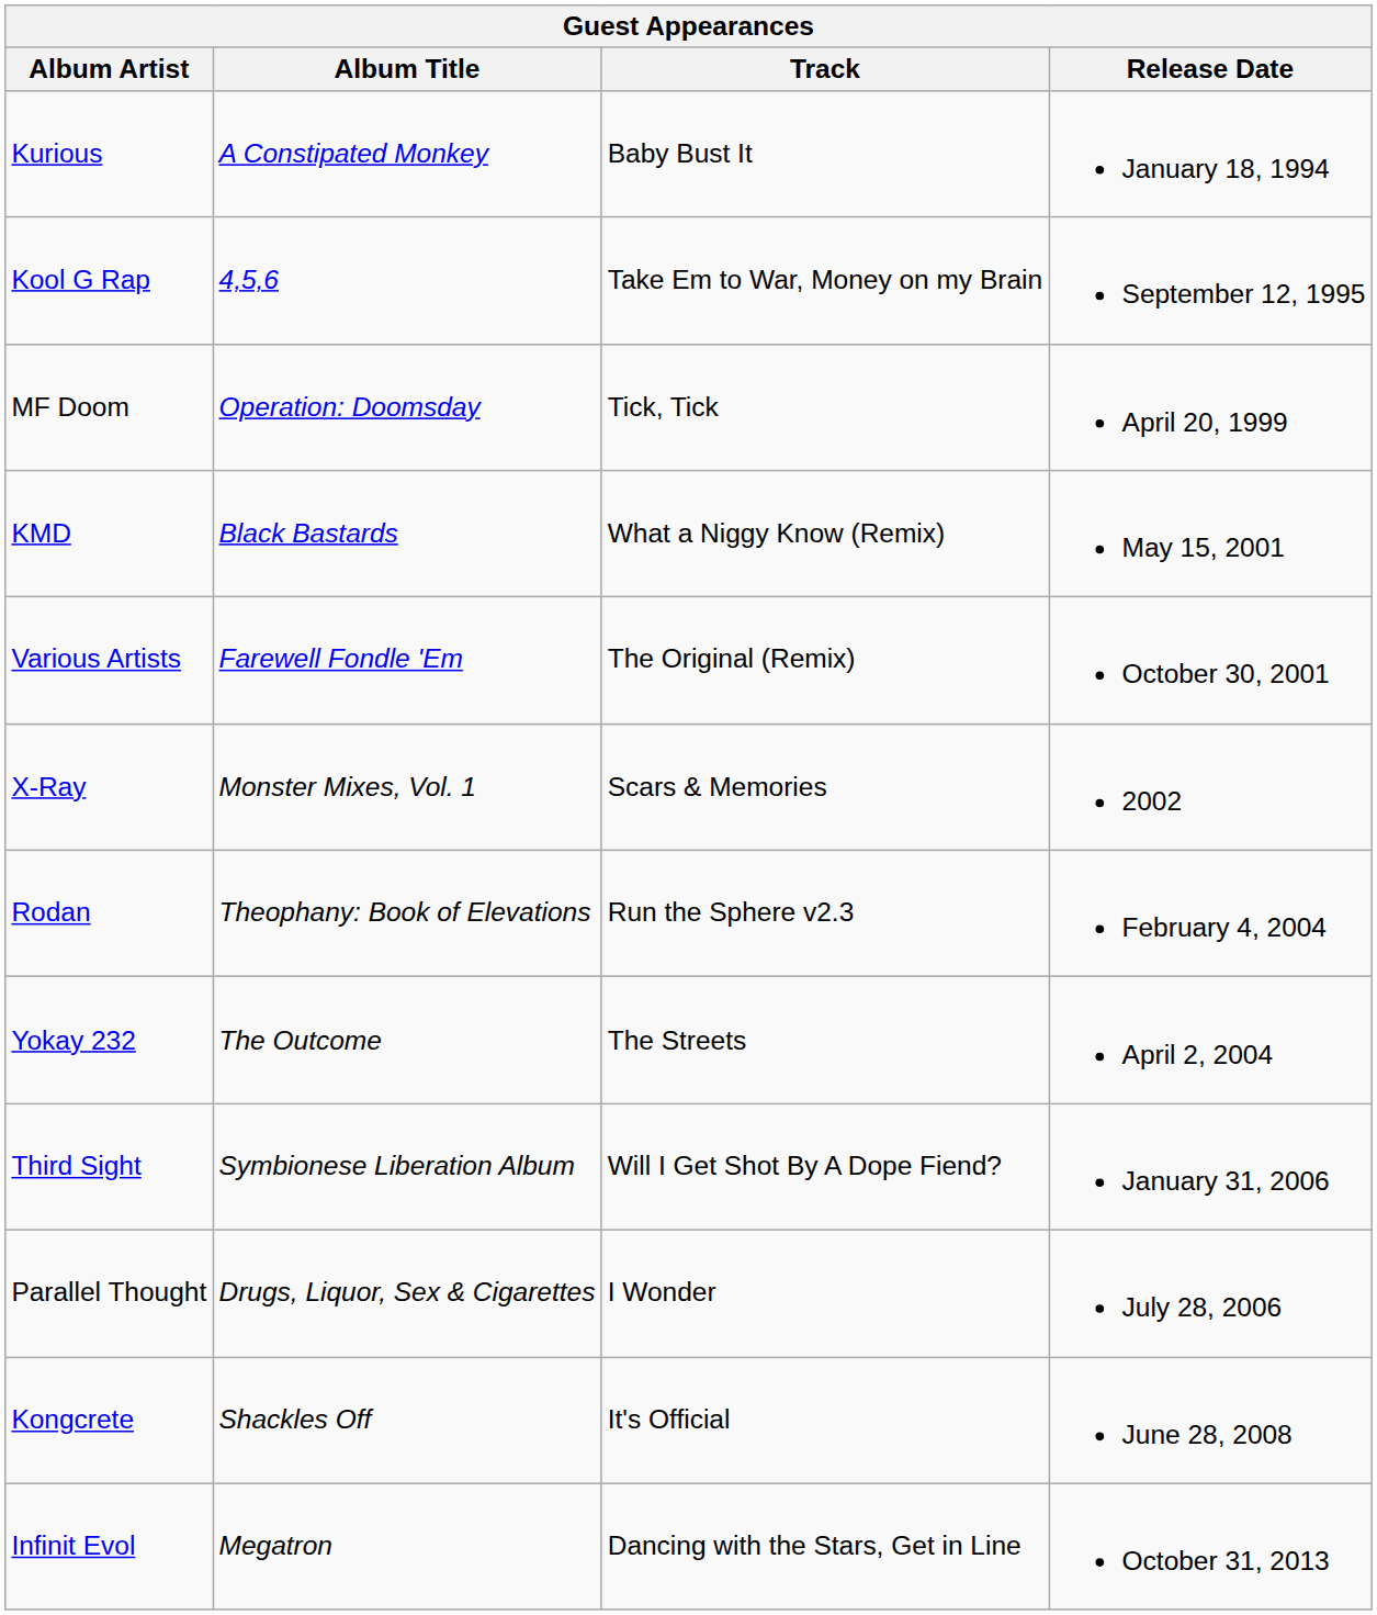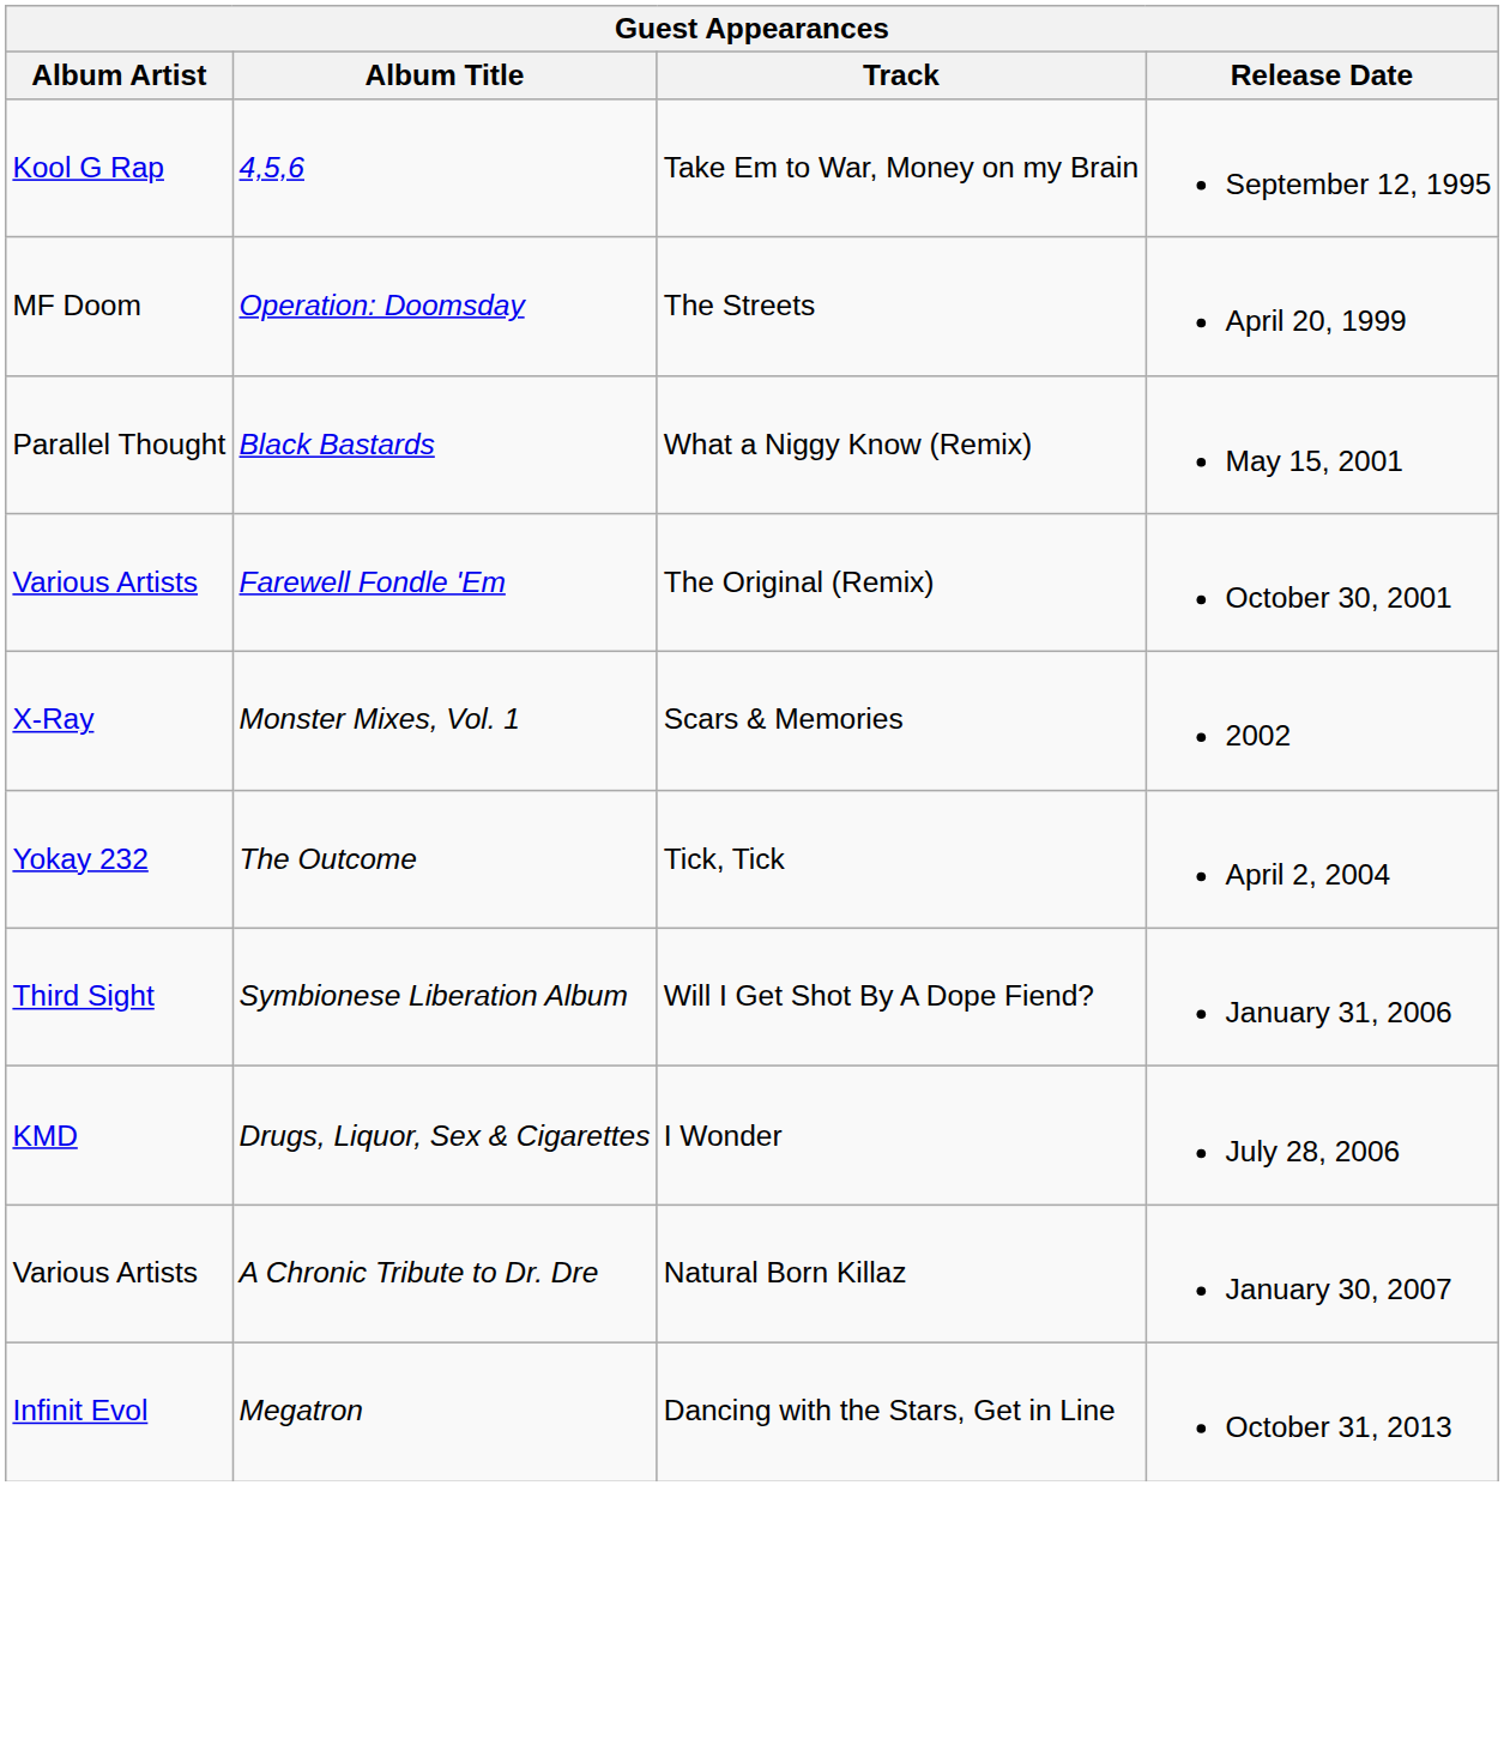- row: Kurious | A Constipated Monkey | Baby Bust It | January 18, 1994
Operation: Doomsday | Track: Tick, Tick -> The Streets
Black Bastards | Album Artist: KMD -> Parallel Thought
- row: Rodan | Theophany: Book of Elevations | Run the Sphere v2.3 | February 4, 2004
The Outcome | Track: The Streets -> Tick, Tick
Drugs, Liquor, Sex & Cigarettes | Album Artist: Parallel Thought -> KMD
+ row: Various Artists | A Chronic Tribute to Dr. Dre | Natural Born Killaz | January 30, 2007
- row: Kongcrete | Shackles Off | It's Official | June 28, 2008
